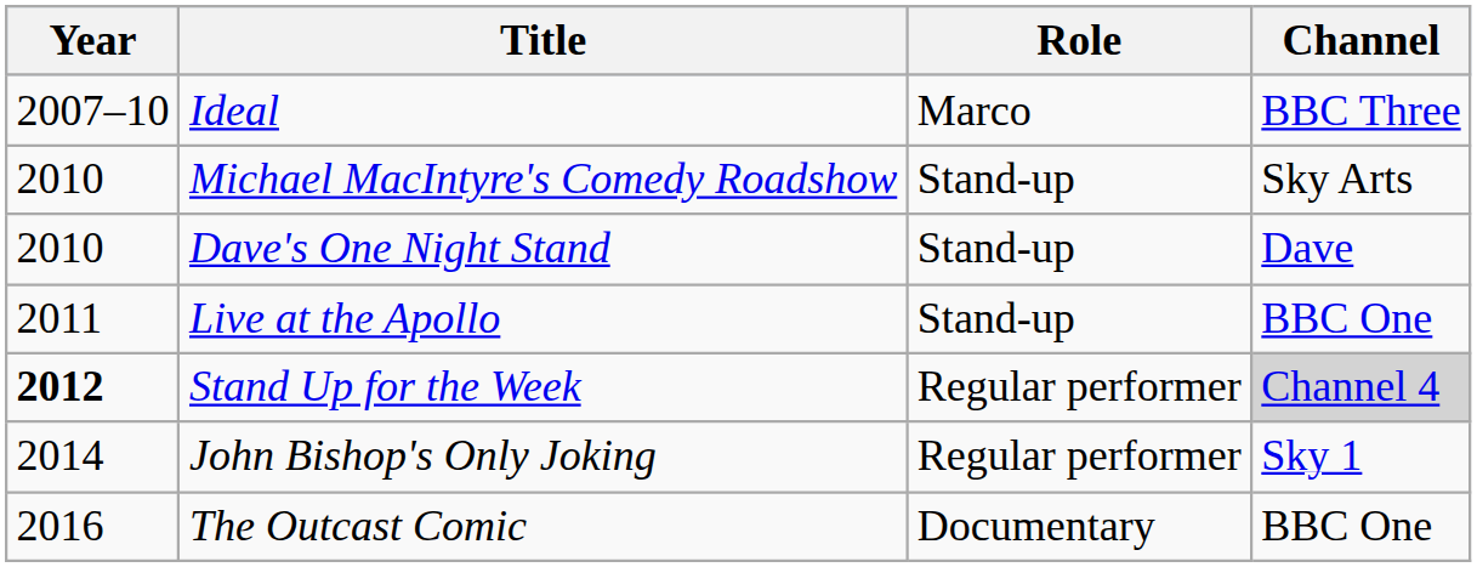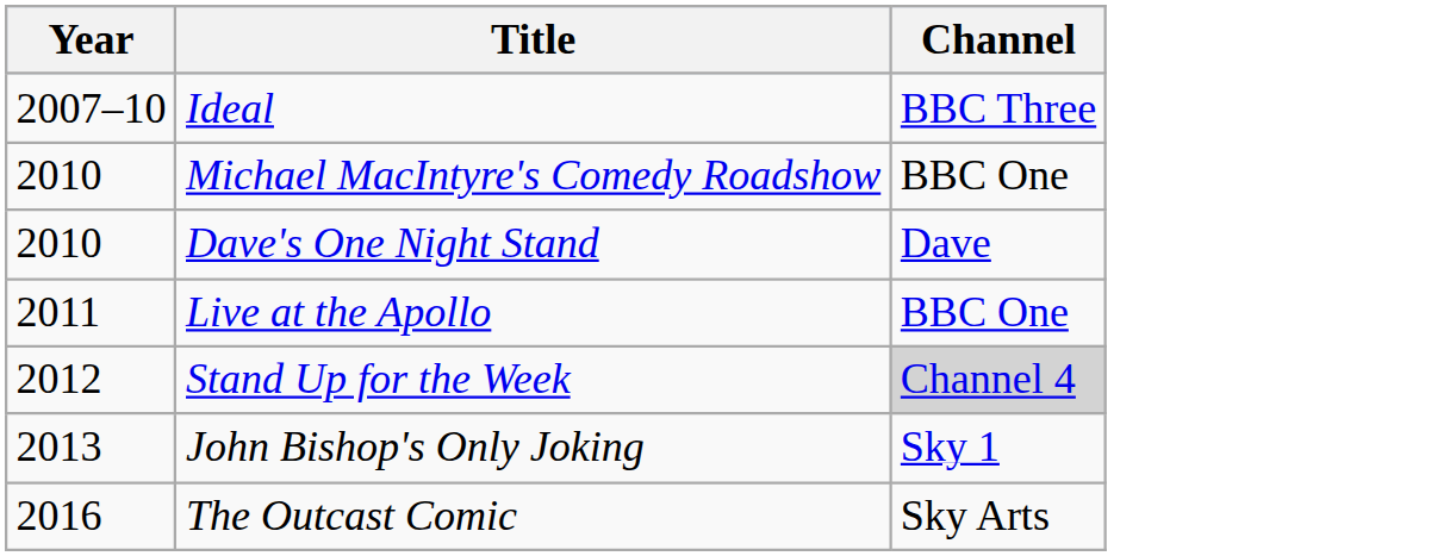- column: Role | Marco | Stand-up | Stand-up | Stand-up | Regular performer | Regular performer | Documentary
Michael MacIntyre's Comedy Roadshow | Channel: Sky Arts -> BBC One
Stand Up for the Week | Year: bold -> normal
John Bishop's Only Joking | Year: 2014 -> 2013
The Outcast Comic | Channel: BBC One -> Sky Arts
